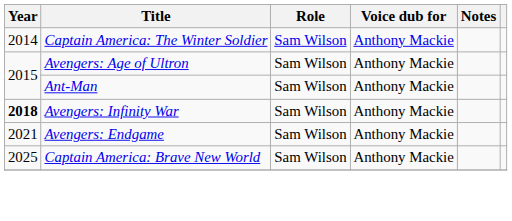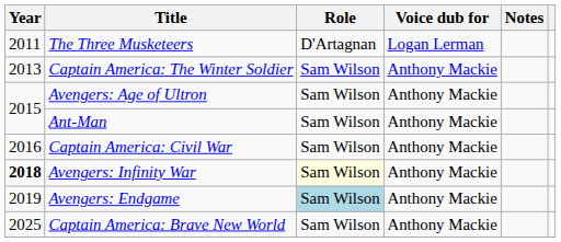+ row: 2011 | The Three Musketeers | D'Artagnan | Logan Lerman
Captain America: The Winter Soldier | Year: 2014 -> 2013
+ row: 2016 | Captain America: Civil War | Sam Wilson | Anthony Mackie
Avengers: Infinity War | Role: no background -> lightyellow background
Avengers: Endgame | Year: 2021 -> 2019
Avengers: Endgame | Role: no background -> lightblue background
